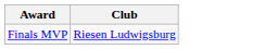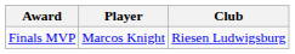+ column: Player | Marcos Knight
